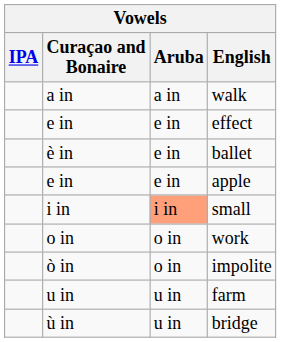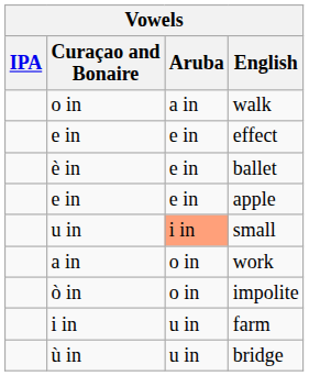walk | Curaçao and Bonaire: a in -> o in
small | Curaçao and Bonaire: i in -> u in
work | Curaçao and Bonaire: o in -> a in
farm | Curaçao and Bonaire: u in -> i in
